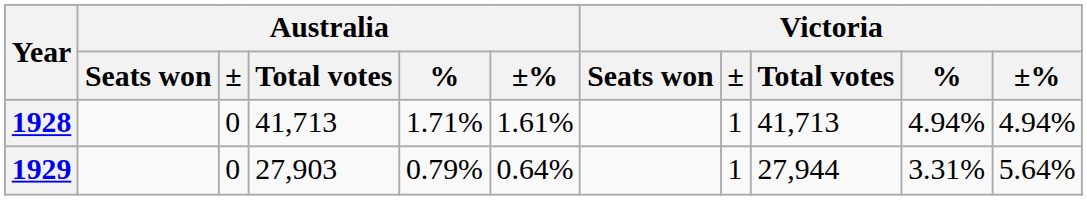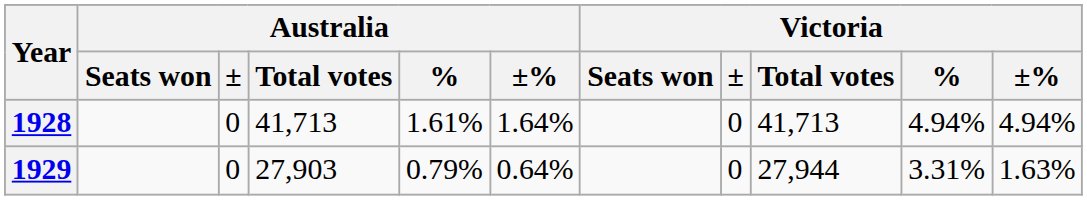1928 | Australia / %: 1.71% -> 1.61%
1928 | Australia / ±%: 1.61% -> 1.64%
1928 | Victoria / ±: 1 -> 0
1929 | Victoria / ±: 1 -> 0
1929 | Victoria / ±%: 5.64% -> 1.63%
